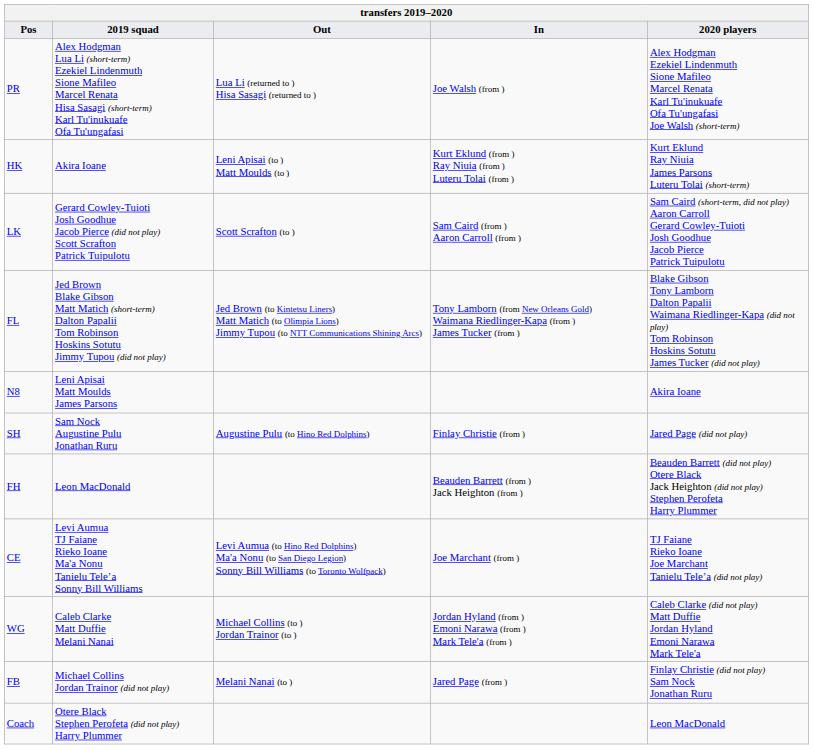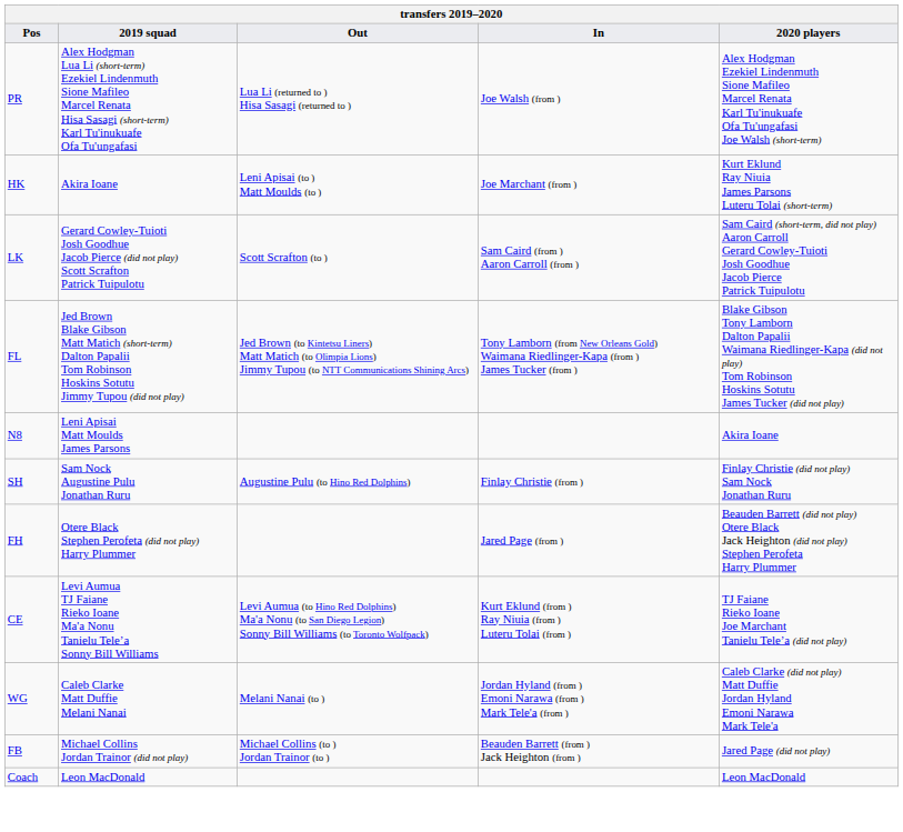HK | In: Kurt Eklund (from ) Ray Niuia (from ) Luteru Tolai (from ) -> Joe Marchant (from )
SH | 2020 players: Jared Page (did not play) -> Finlay Christie (did not play) Sam Nock Jonathan Ruru
FH | 2019 squad: Leon MacDonald -> Otere Black Stephen Perofeta (did not play) Harry Plummer
FH | In: Beauden Barrett (from ) Jack Heighton (from ) -> Jared Page (from )
CE | In: Joe Marchant (from ) -> Kurt Eklund (from ) Ray Niuia (from ) Luteru Tolai (from )
WG | Out: Michael Collins (to ) Jordan Trainor (to ) -> Melani Nanai (to )
FB | Out: Melani Nanai (to ) -> Michael Collins (to ) Jordan Trainor (to )
FB | In: Jared Page (from ) -> Beauden Barrett (from ) Jack Heighton (from )
FB | 2020 players: Finlay Christie (did not play) Sam Nock Jonathan Ruru -> Jared Page (did not play)
Coach | 2019 squad: Otere Black Stephen Perofeta (did not play) Harry Plummer -> Leon MacDonald
